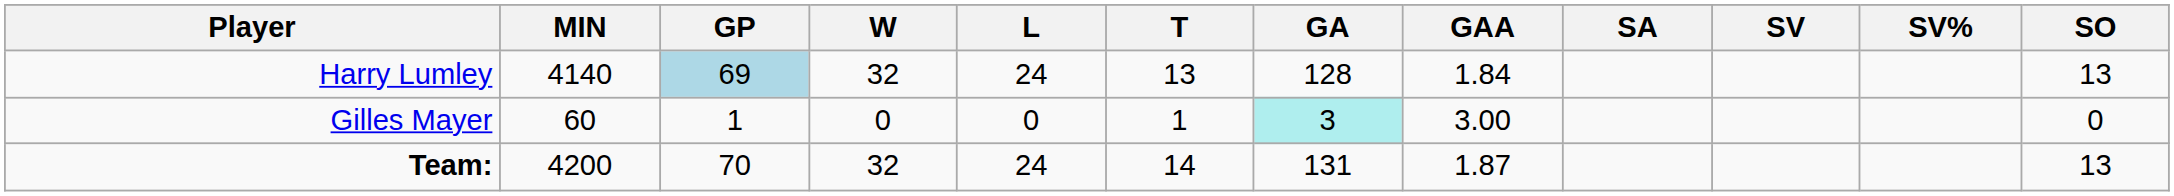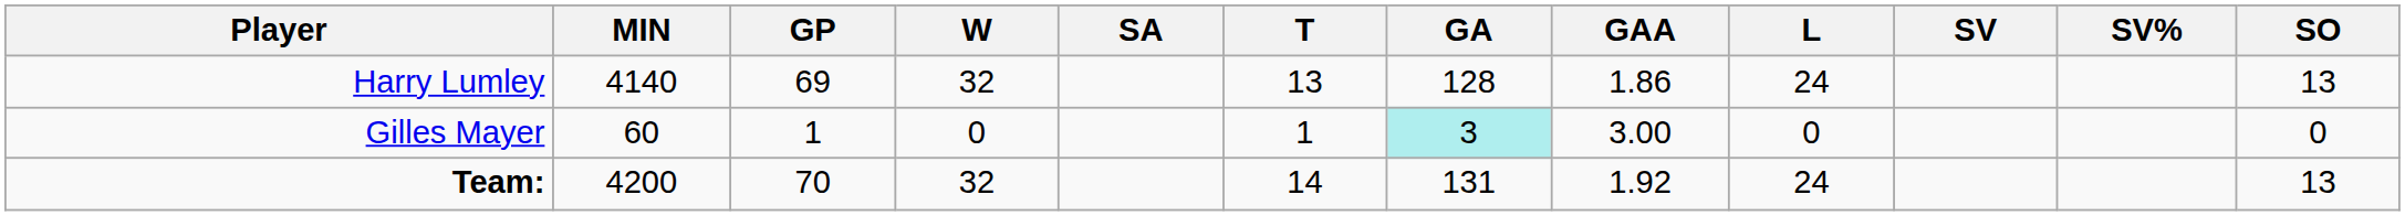columns swapped: L <-> SA
Harry Lumley | GP: lightblue background -> no background
Harry Lumley | GAA: 1.84 -> 1.86
Team: | GAA: 1.87 -> 1.92
